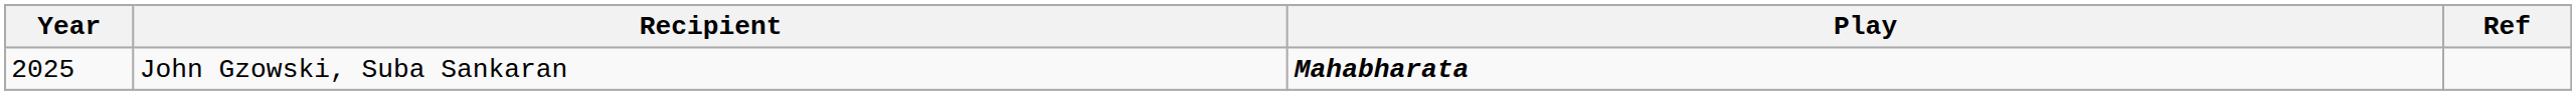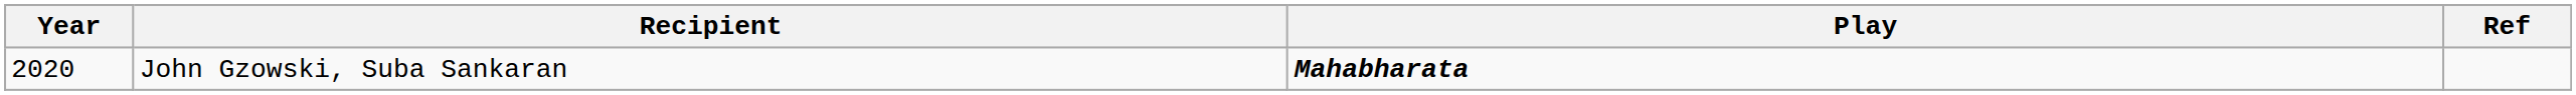John Gzowski, Suba Sankaran | Year: 2025 -> 2020
